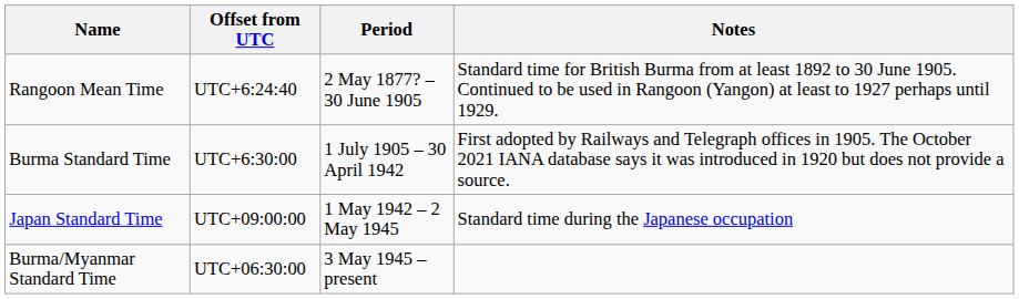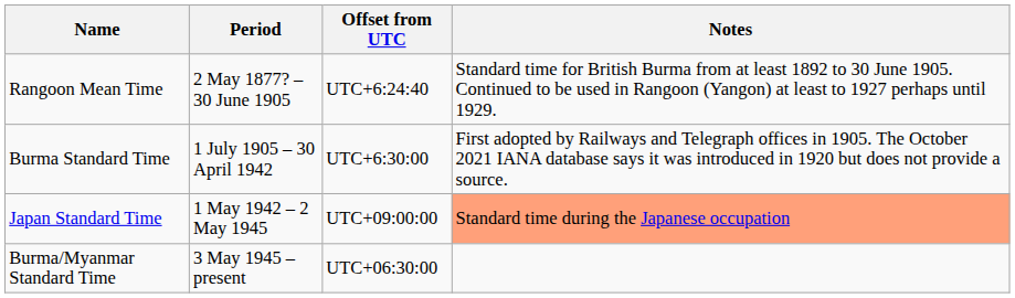columns swapped: Period <-> Offset from UTC
Japan Standard Time | Notes: no background -> lightsalmon background
